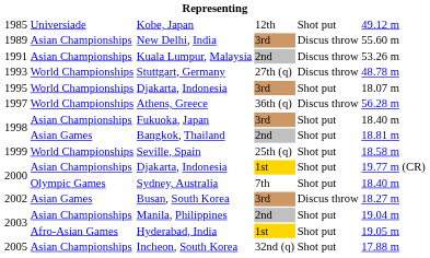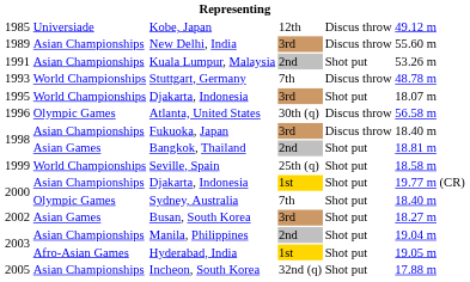Kobe, Japan | column 5: Shot put -> Discus throw
Kuala Lumpur, Malaysia | column 5: Discus throw -> Shot put
Stuttgart, Germany | column 4: 27th (q) -> 7th
+ row: 1996 | Olympic Games | Atlanta, United States | 30th (q) | Discus throw | 56.58 m
- row: 1997 | World Championships | Athens, Greece | 36th (q) | Discus throw | 56.28 m
Fukuoka, Japan | column 5: Shot put -> Discus throw
Busan, South Korea | column 5: Discus throw -> Shot put
